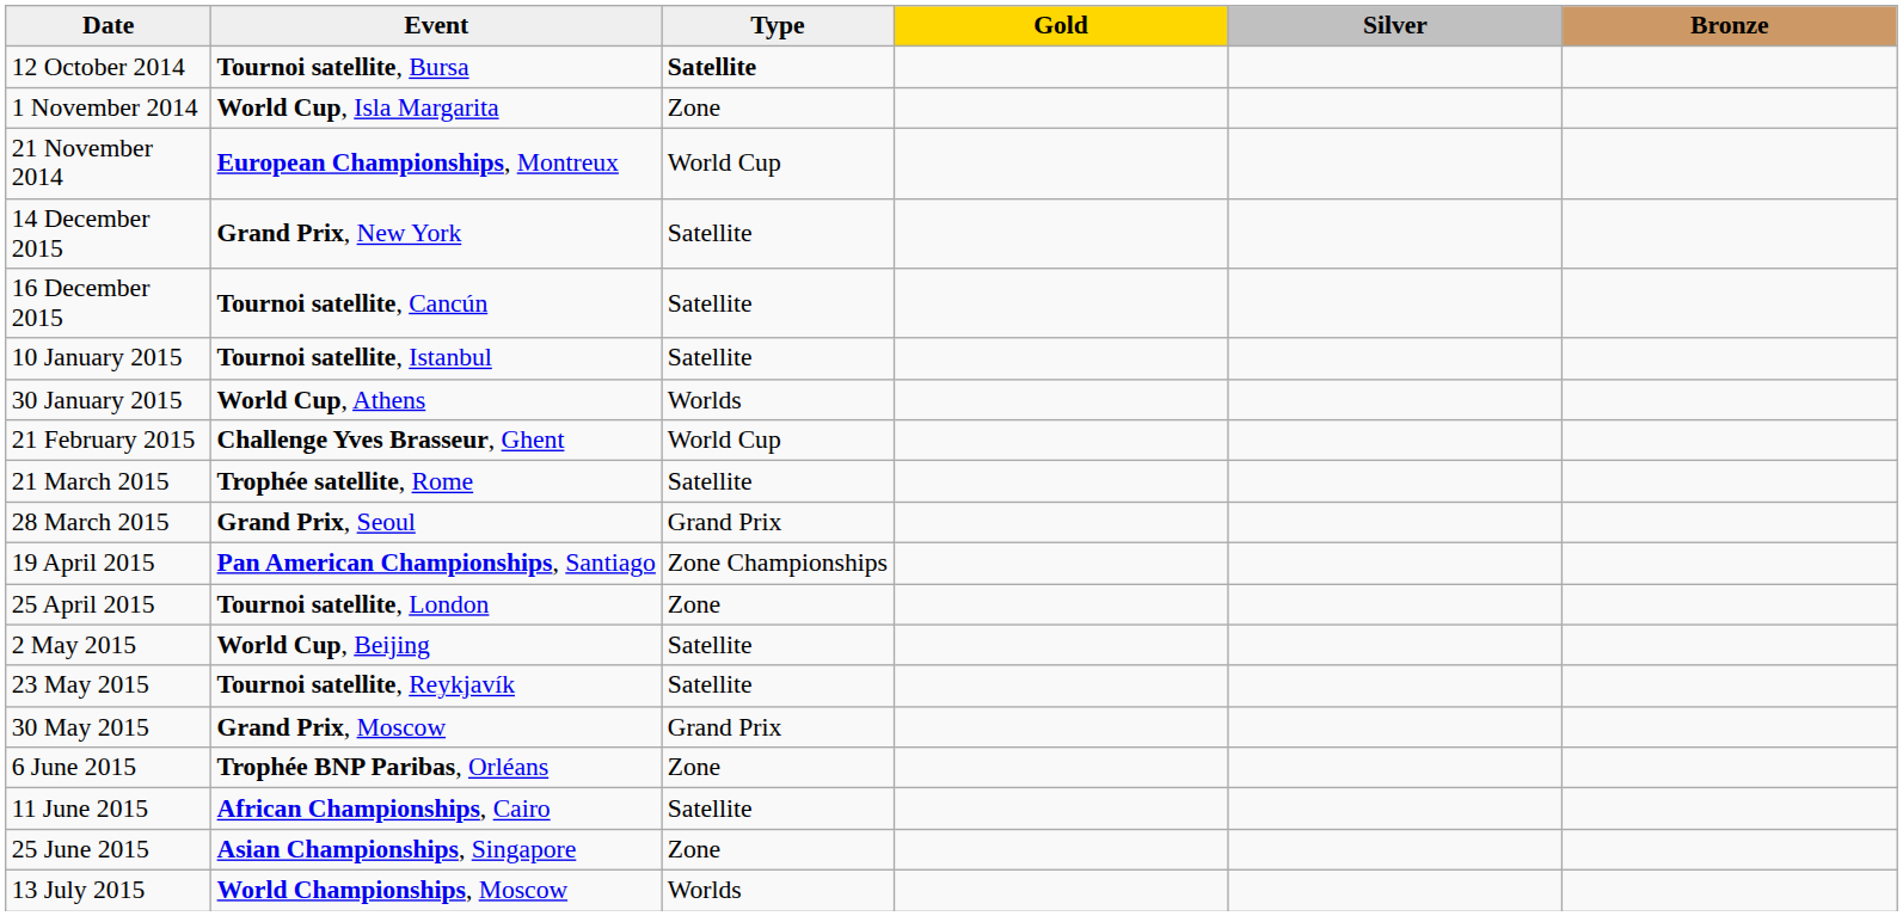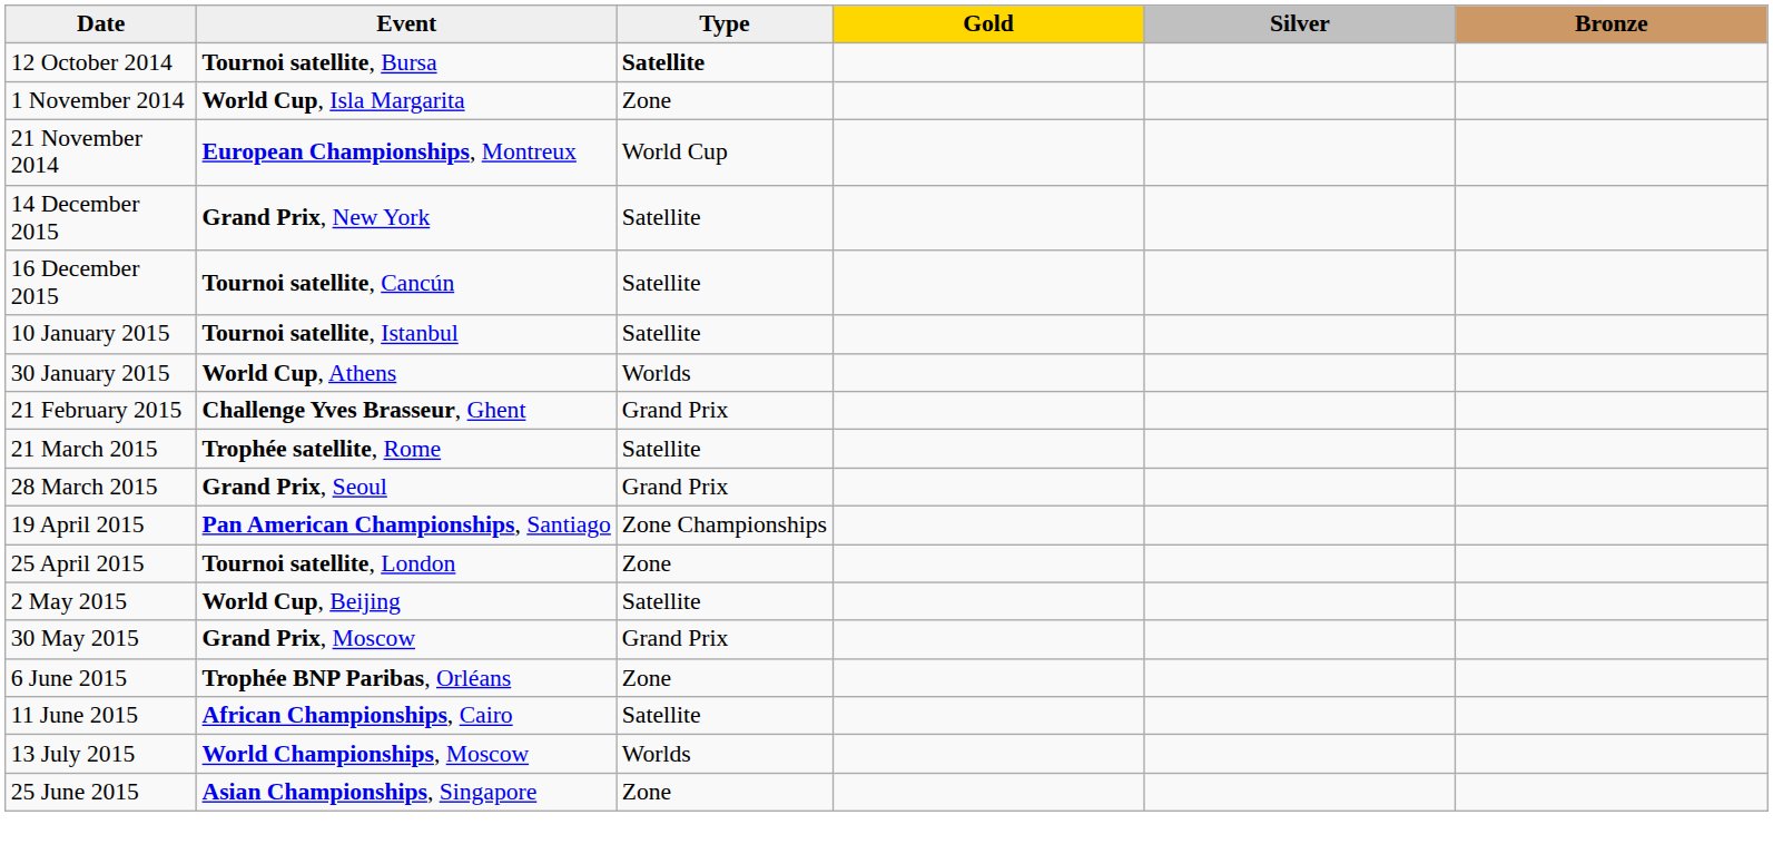21 February 2015 | Type: World Cup -> Grand Prix
- row: 23 May 2015 | Tournoi satellite, Reykjavík | Satellite
rows swapped: 25 June 2015 <-> 13 July 2015
